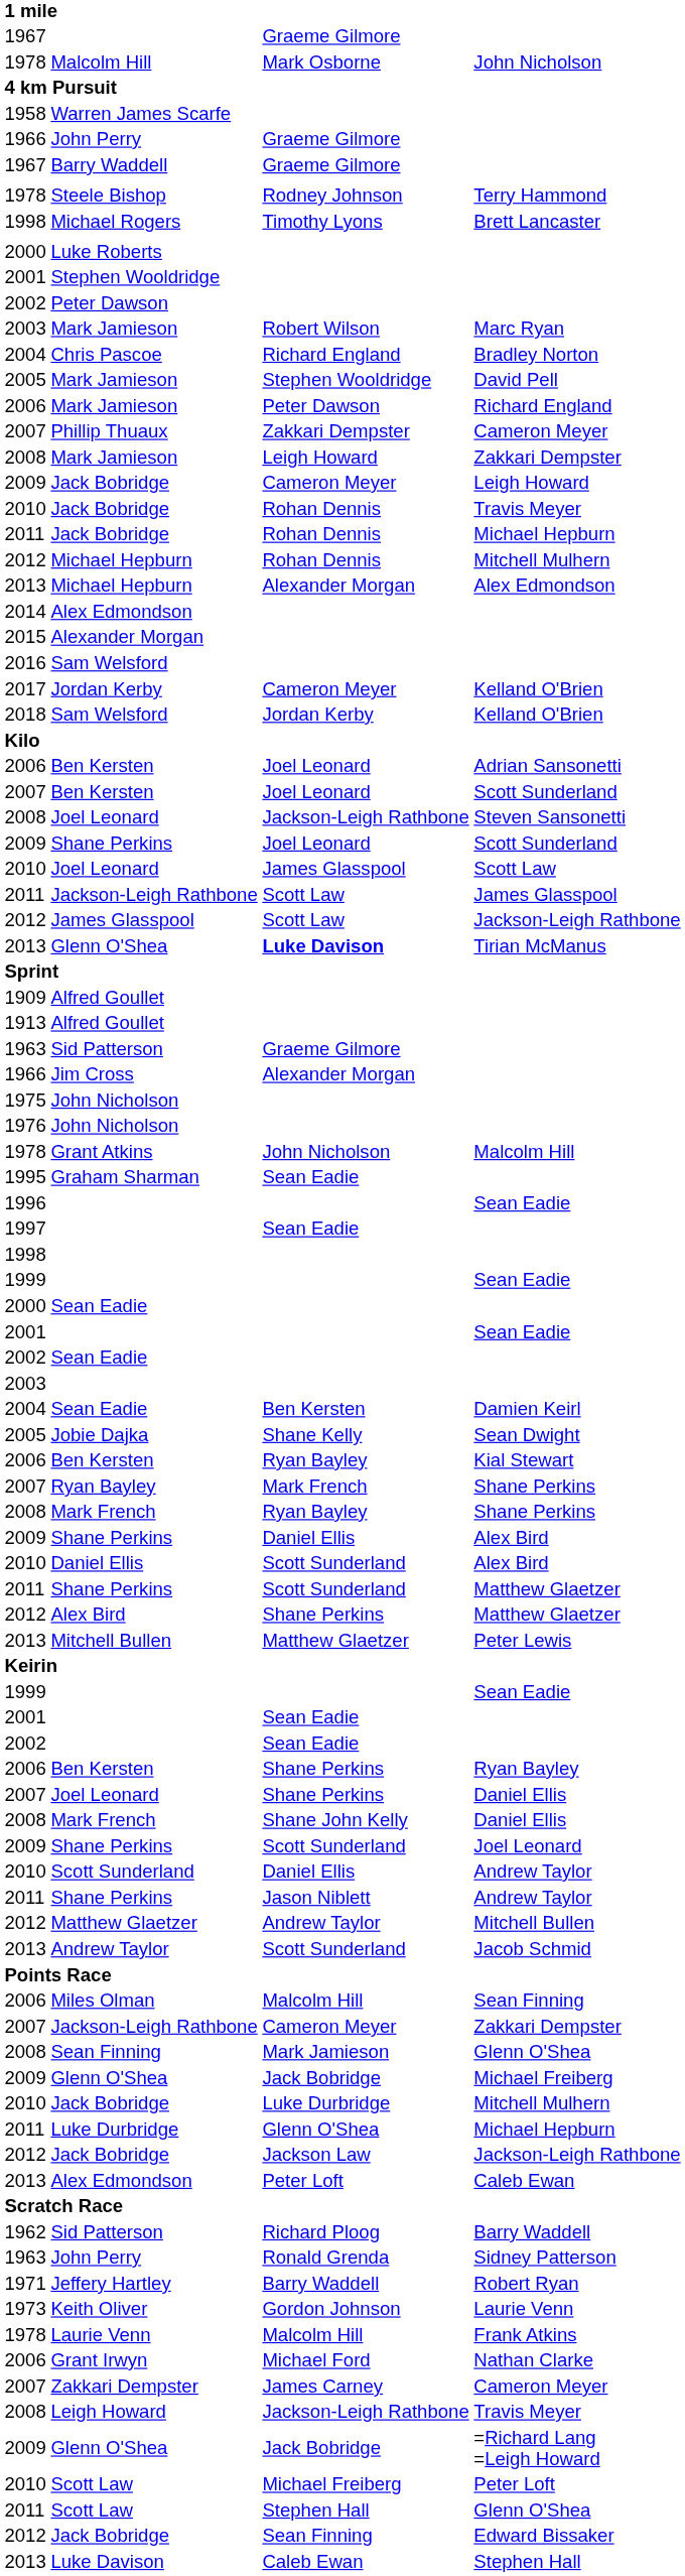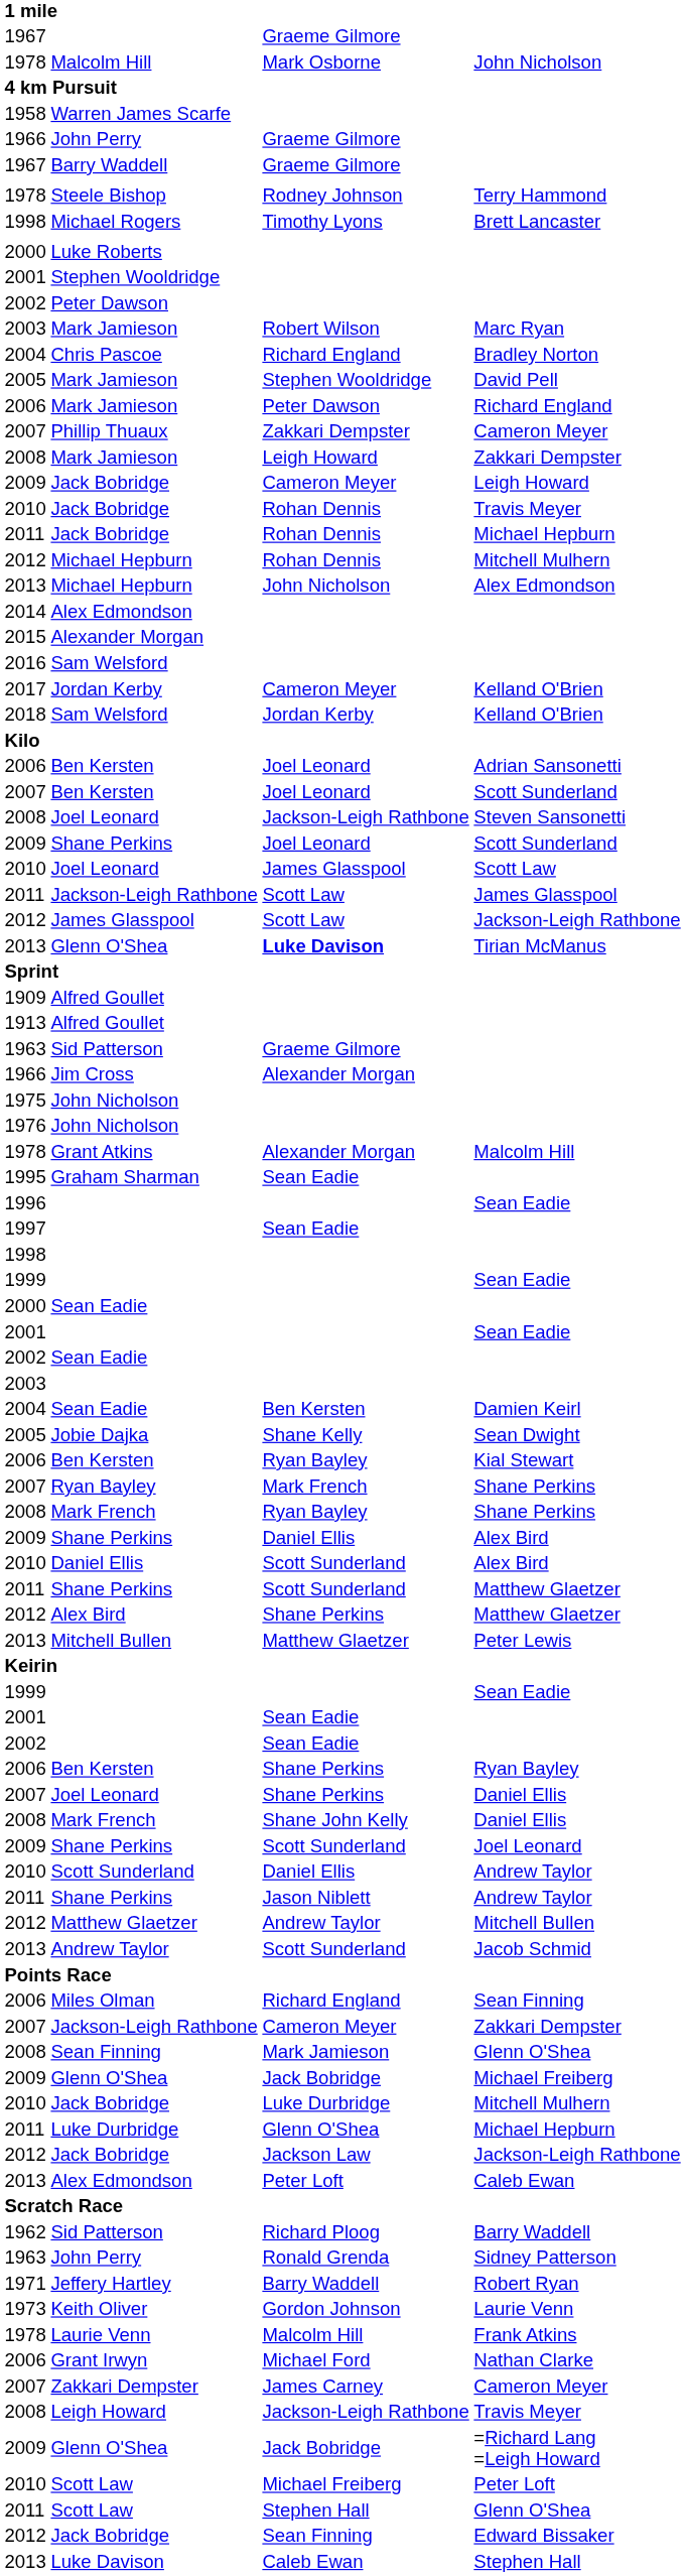2013 / Michael Hepburn | column 3: Alexander Morgan -> John Nicholson
Grant Atkins | column 3: John Nicholson -> Alexander Morgan
Miles Olman | column 3: Malcolm Hill -> Richard England
